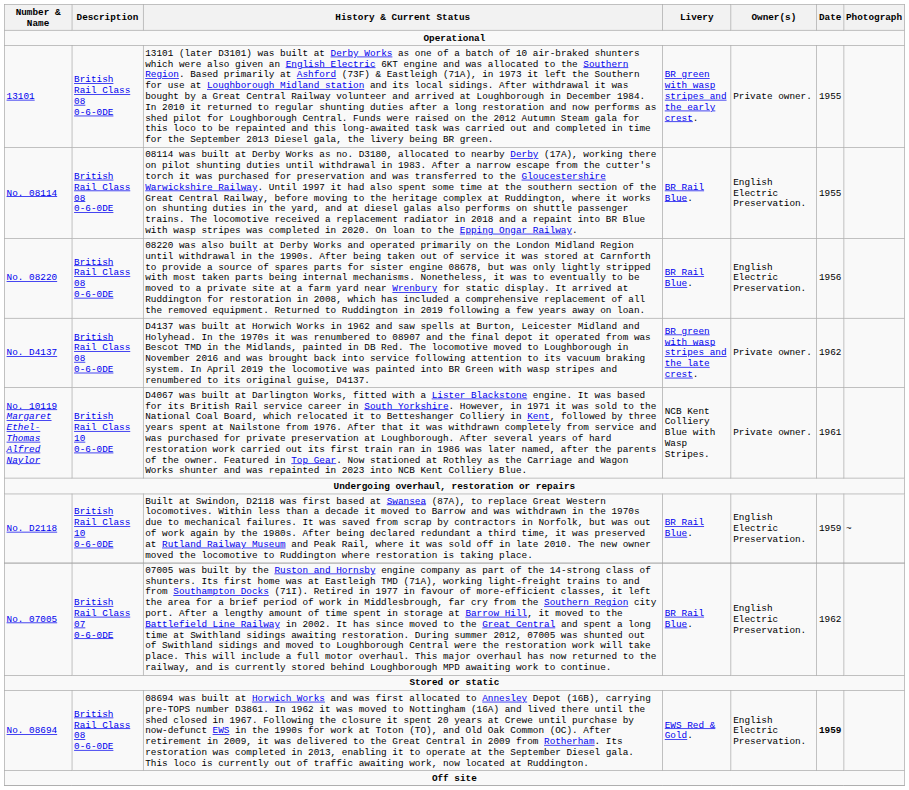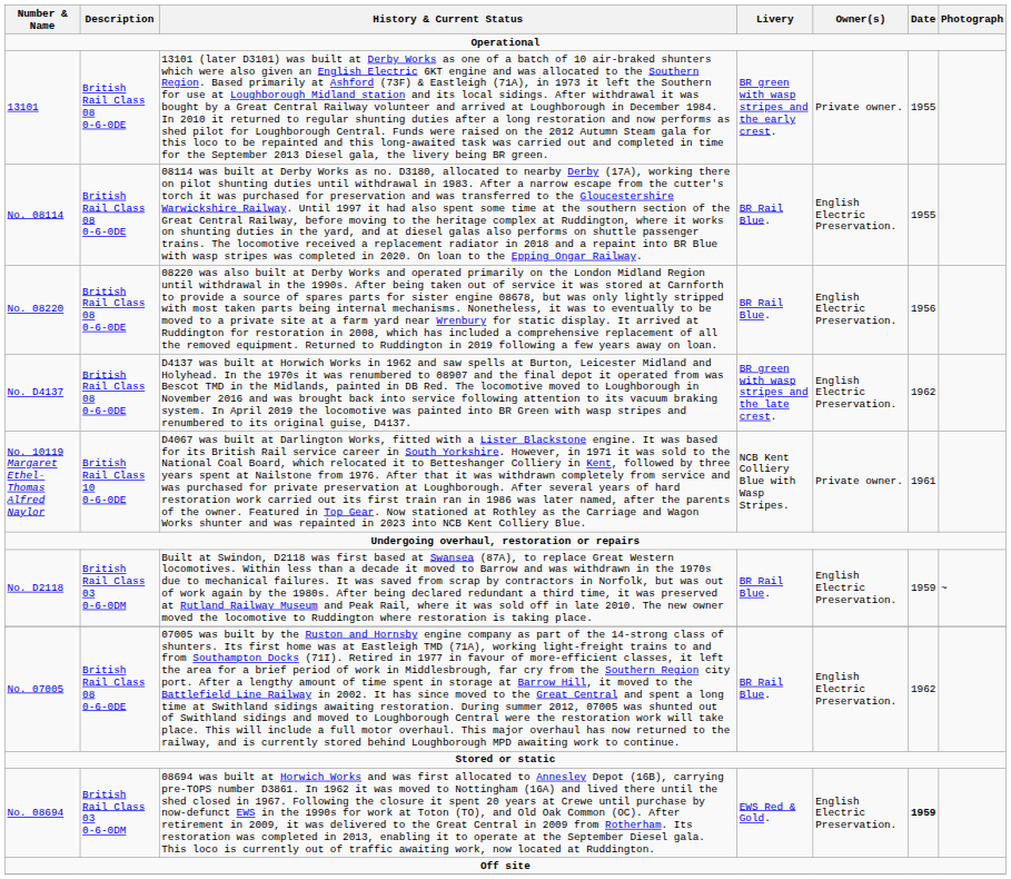No. D4137 | Owner(s): Private owner. -> English Electric Preservation.
No. D2118 | Description: British Rail Class 10 0-6-0DE -> British Rail Class 03 0-6-0DM
No. 07005 | Description: British Rail Class 07 0-6-0DE -> British Rail Class 08 0-6-0DE
No. 08694 | Description: British Rail Class 08 0-6-0DE -> British Rail Class 03 0-6-0DM
